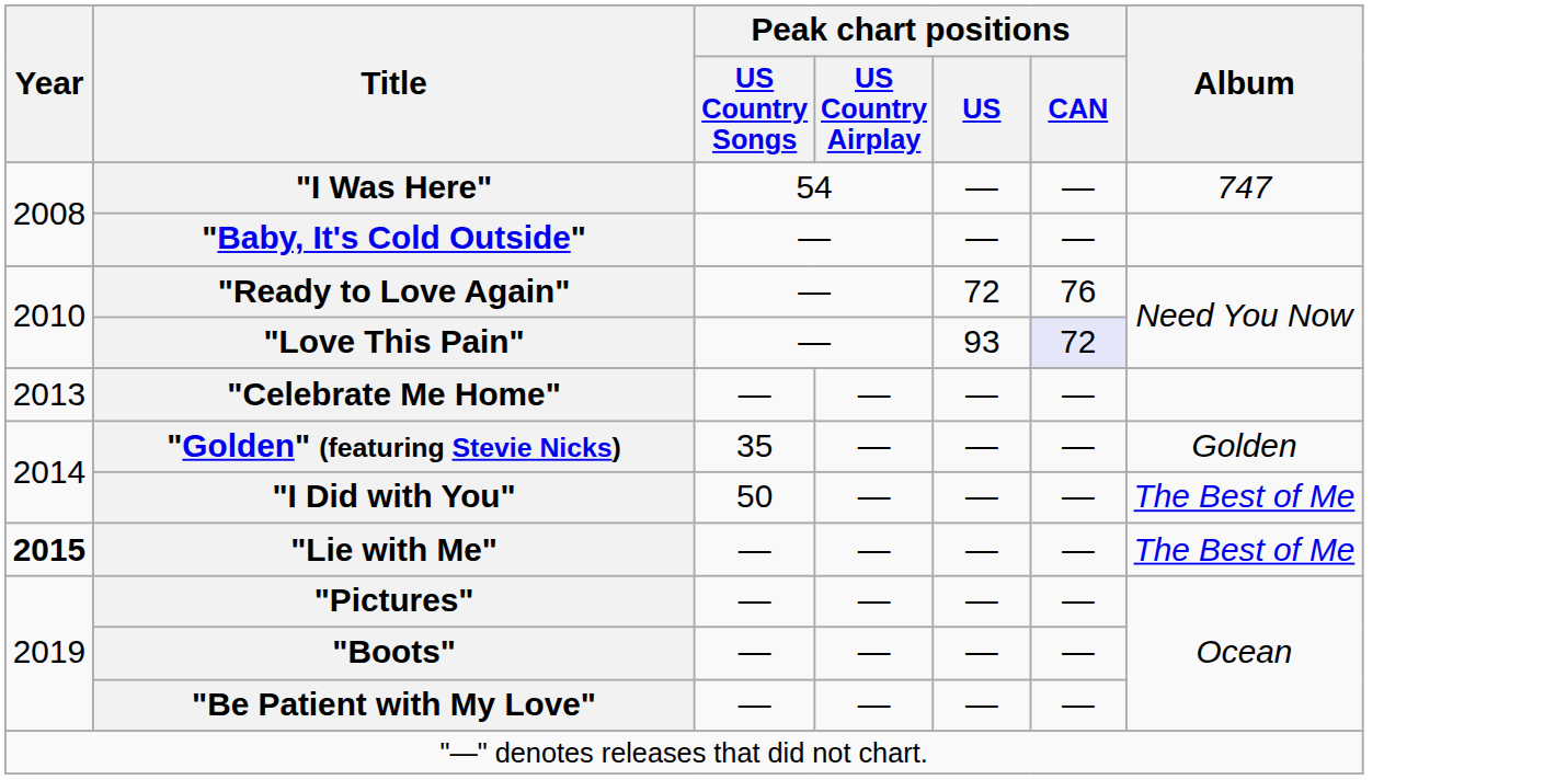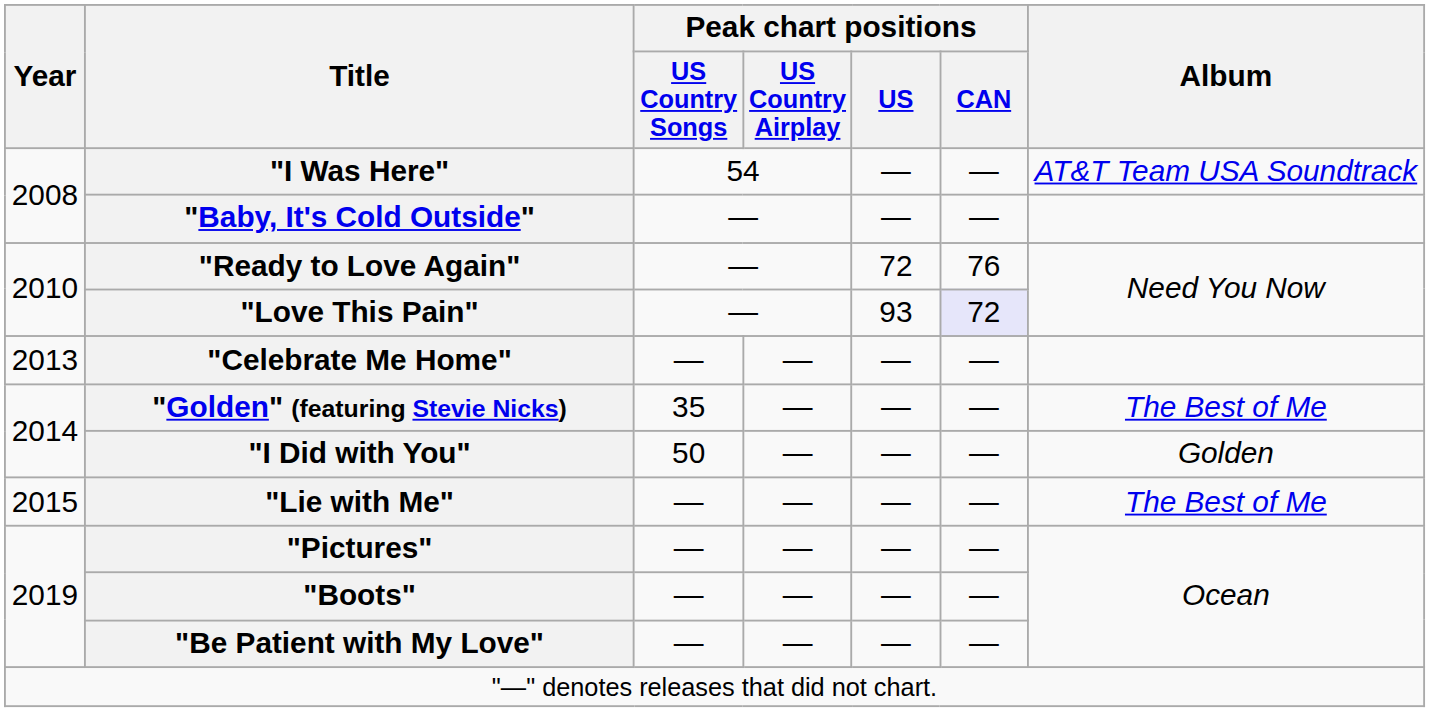"I Was Here" | Album: 747 -> AT&T Team USA Soundtrack
"Golden" (featuring Stevie Nicks) | Album: Golden -> The Best of Me
"I Did with You" | Album: The Best of Me -> Golden
"Lie with Me" | Year: bold -> normal
